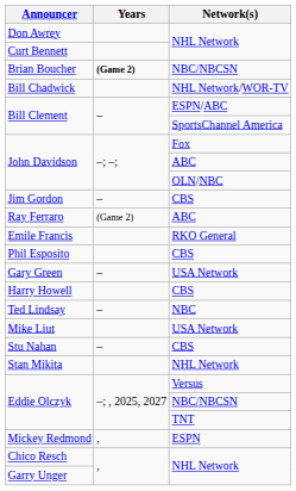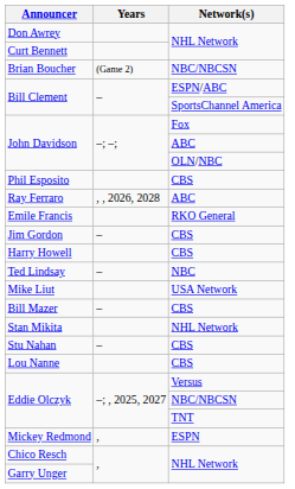Brian Boucher | Years: bold -> normal
- row: Bill Chadwick | NHL Network/WOR-TV
rows swapped: Phil Esposito <-> Jim Gordon
Ray Ferraro | Years: (Game 2) -> , , 2026, 2028
- row: Gary Green | – | USA Network
+ row: Bill Mazer | – | CBS
rows swapped: Stan Mikita <-> Stu Nahan
+ row: Lou Nanne | CBS
